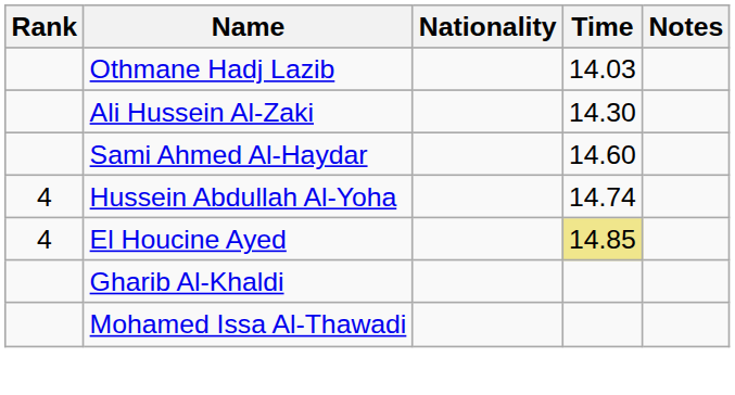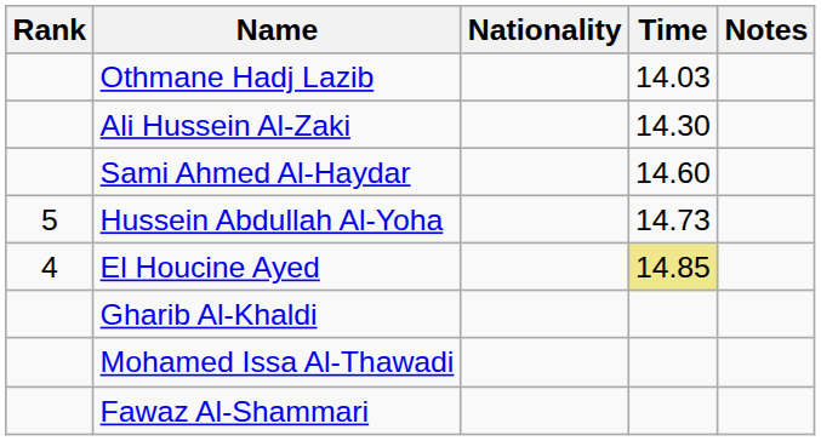Hussein Abdullah Al-Yoha | Rank: 4 -> 5
Hussein Abdullah Al-Yoha | Time: 14.74 -> 14.73
+ row: Fawaz Al-Shammari
